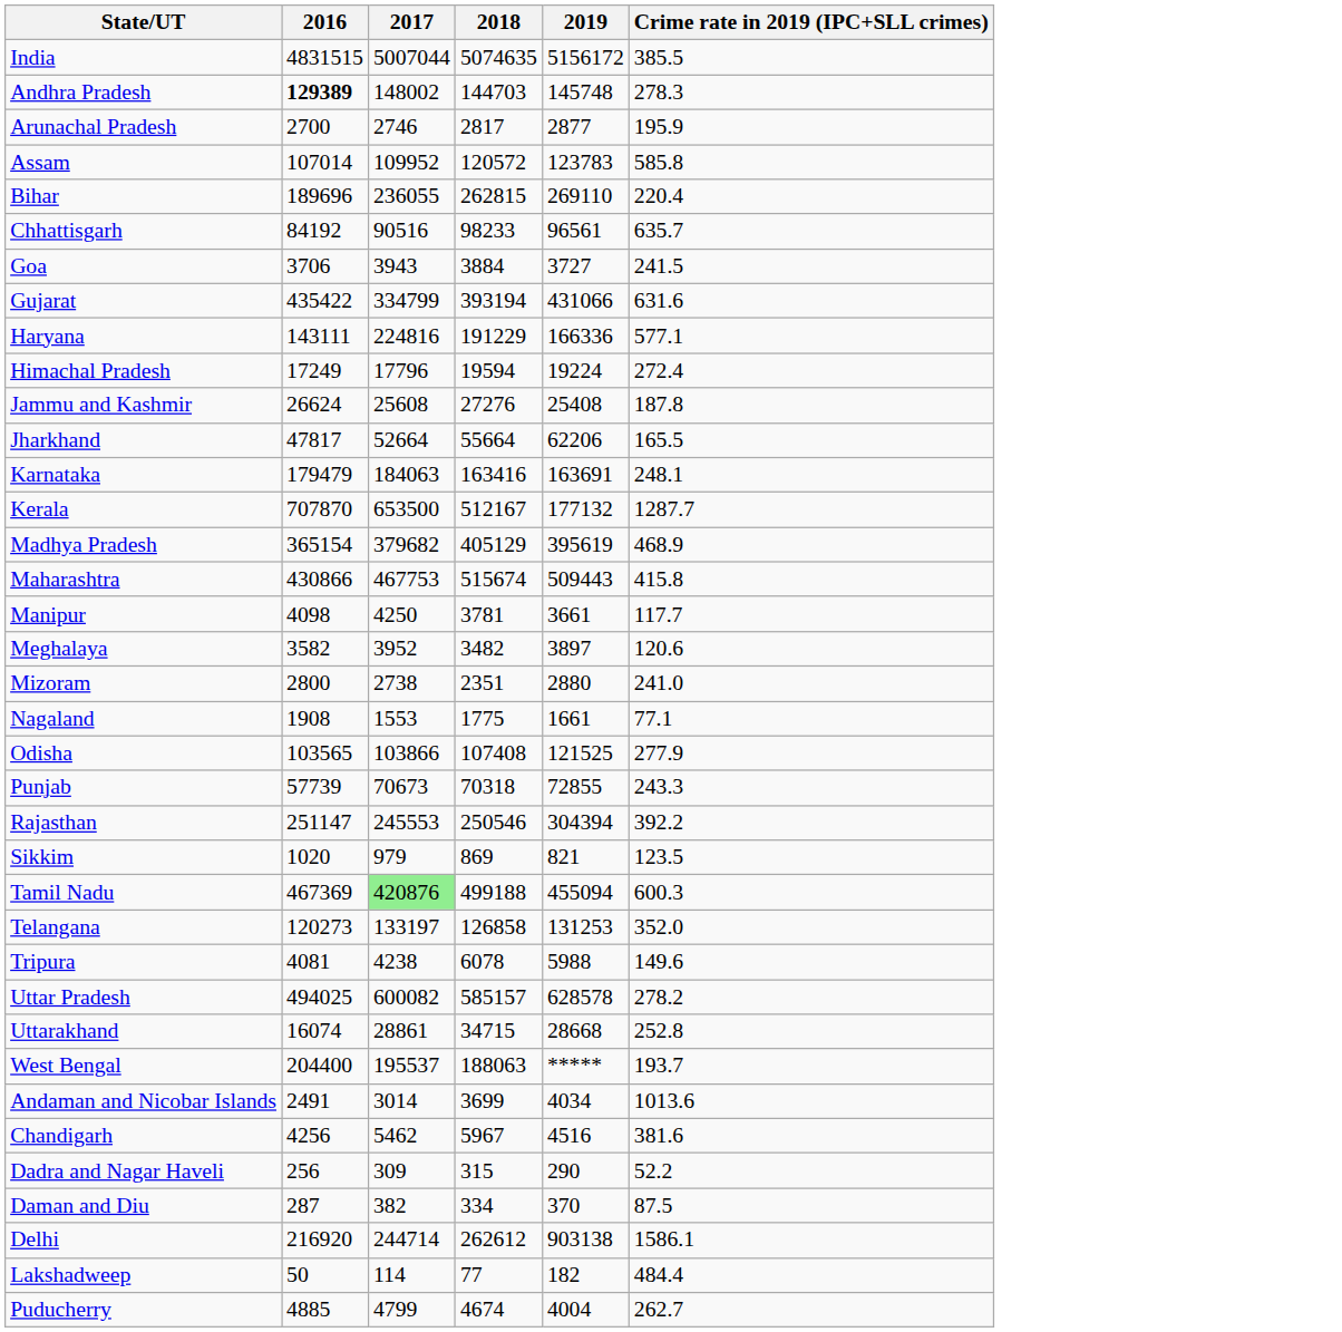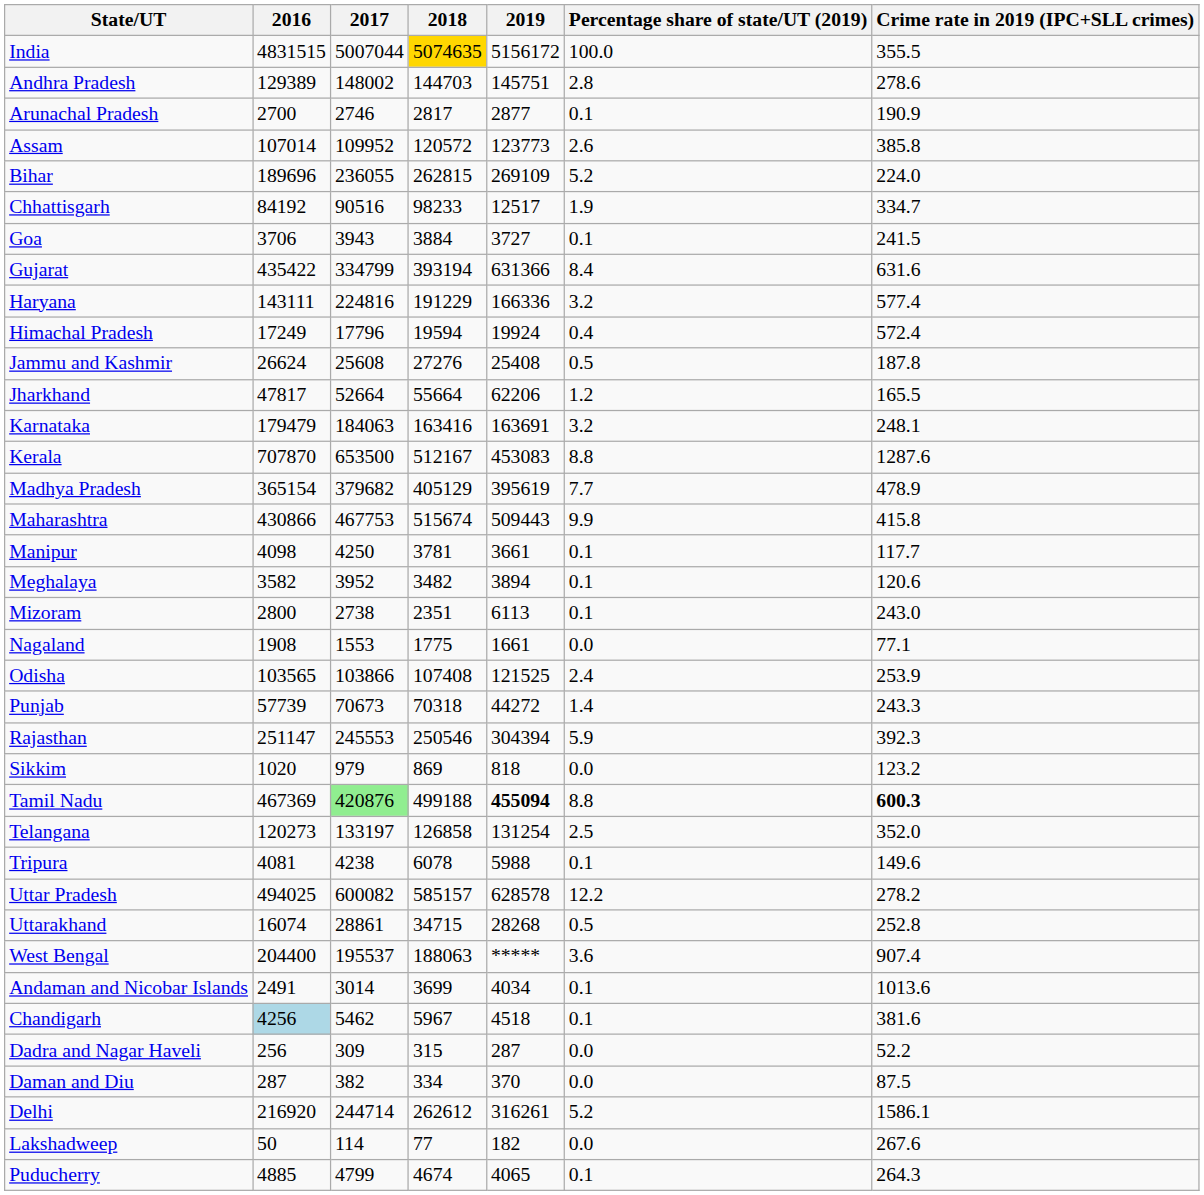+ column: Percentage share of state/UT (2019) | 100.0 | 2.8 | 0.1 | 2.6 | 5.2 | 1.9 | 0.1 | 8.4 | 3.2 | 0.4 | 0.5 | 1.2 | 3.2 | 8.8 | 7.7 | 9.9 | 0.1 | 0.1 | 0.1 | 0.0 | 2.4 | 1.4 | 5.9 | 0.0 | 8.8 | 2.5 | 0.1 | 12.2 | 0.5 | 3.6 | 0.1 | 0.1 | 0.0 | 0.0 | 5.2 | 0.0 | 0.1
India | 2018: no background -> gold background
India | Crime rate in 2019 (IPC+SLL crimes): 385.5 -> 355.5
Andhra Pradesh | 2016: bold -> normal
Andhra Pradesh | 2019: 145748 -> 145751
Andhra Pradesh | Crime rate in 2019 (IPC+SLL crimes): 278.3 -> 278.6
Arunachal Pradesh | Crime rate in 2019 (IPC+SLL crimes): 195.9 -> 190.9
Assam | 2019: 123783 -> 123773
Assam | Crime rate in 2019 (IPC+SLL crimes): 585.8 -> 385.8
Bihar | 2019: 269110 -> 269109
Bihar | Crime rate in 2019 (IPC+SLL crimes): 220.4 -> 224.0
Chhattisgarh | 2019: 96561 -> 12517
Chhattisgarh | Crime rate in 2019 (IPC+SLL crimes): 635.7 -> 334.7
Gujarat | 2019: 431066 -> 631366
Haryana | Crime rate in 2019 (IPC+SLL crimes): 577.1 -> 577.4
Himachal Pradesh | 2019: 19224 -> 19924
Himachal Pradesh | Crime rate in 2019 (IPC+SLL crimes): 272.4 -> 572.4
Kerala | 2019: 177132 -> 453083
Kerala | Crime rate in 2019 (IPC+SLL crimes): 1287.7 -> 1287.6
Madhya Pradesh | Crime rate in 2019 (IPC+SLL crimes): 468.9 -> 478.9
Meghalaya | 2019: 3897 -> 3894
Mizoram | 2019: 2880 -> 6113
Mizoram | Crime rate in 2019 (IPC+SLL crimes): 241.0 -> 243.0
Odisha | Crime rate in 2019 (IPC+SLL crimes): 277.9 -> 253.9
Punjab | 2019: 72855 -> 44272
Rajasthan | Crime rate in 2019 (IPC+SLL crimes): 392.2 -> 392.3
Sikkim | 2019: 821 -> 818
Sikkim | Crime rate in 2019 (IPC+SLL crimes): 123.5 -> 123.2
Tamil Nadu | 2019: normal -> bold
Tamil Nadu | Crime rate in 2019 (IPC+SLL crimes): normal -> bold
Telangana | 2019: 131253 -> 131254
Uttarakhand | 2019: 28668 -> 28268
West Bengal | Crime rate in 2019 (IPC+SLL crimes): 193.7 -> 907.4
Chandigarh | 2016: no background -> lightblue background
Chandigarh | 2019: 4516 -> 4518
Dadra and Nagar Haveli | 2019: 290 -> 287
Delhi | 2019: 903138 -> 316261
Lakshadweep | Crime rate in 2019 (IPC+SLL crimes): 484.4 -> 267.6
Puducherry | 2019: 4004 -> 4065
Puducherry | Crime rate in 2019 (IPC+SLL crimes): 262.7 -> 264.3
